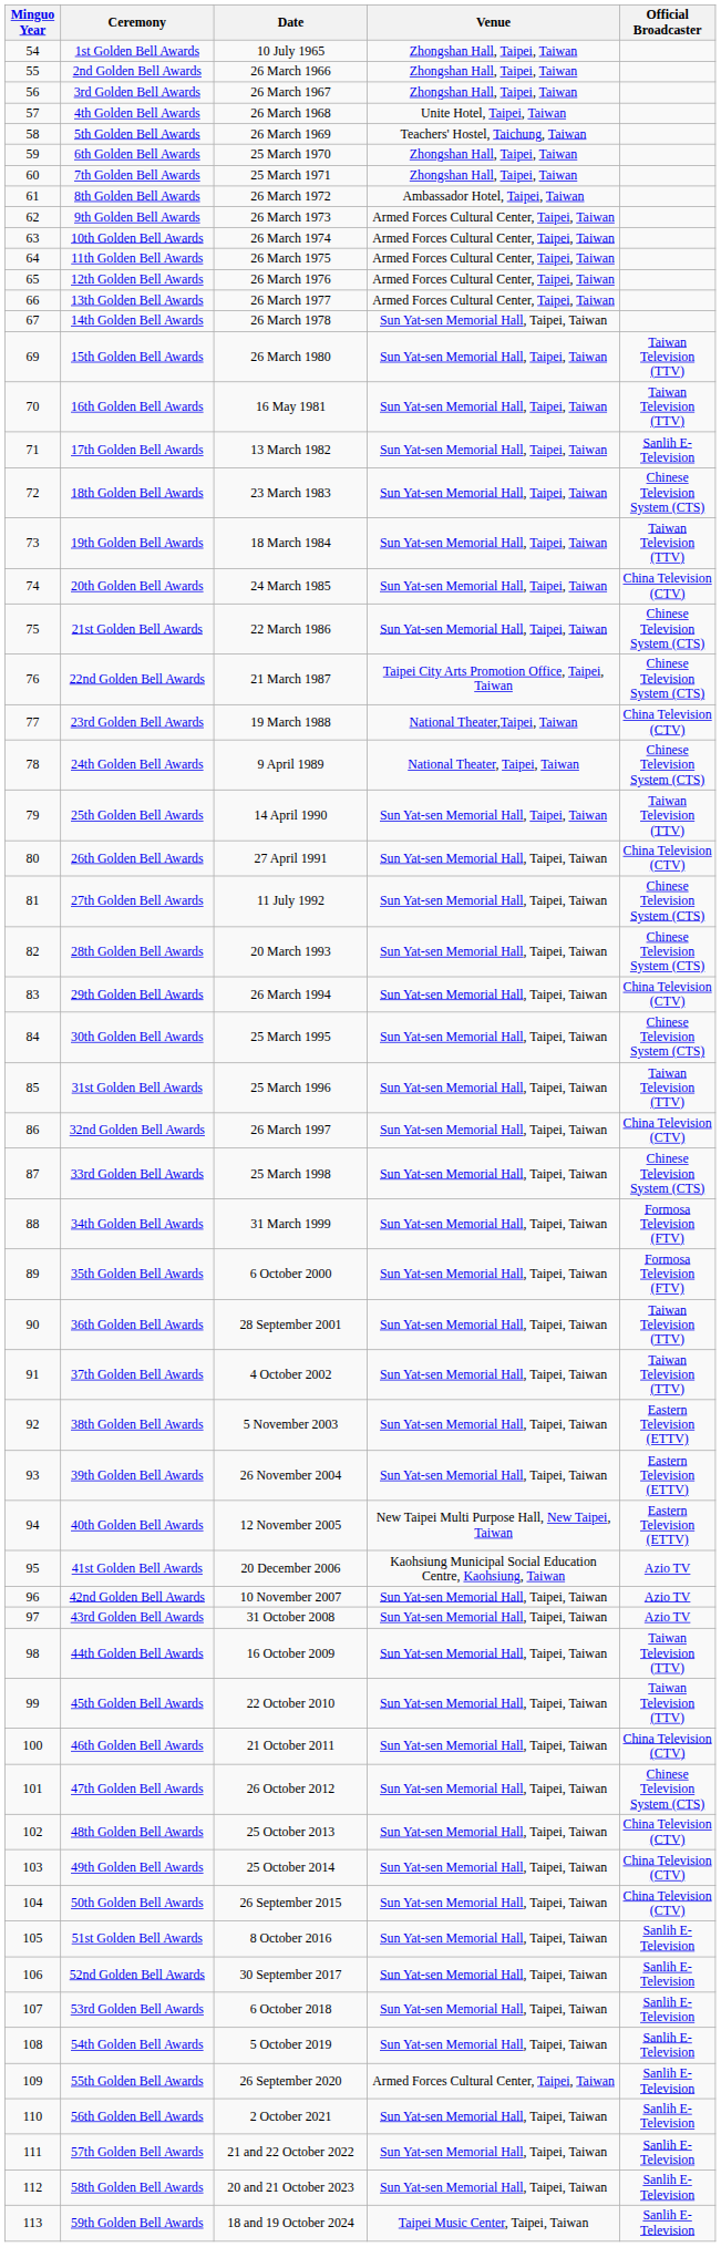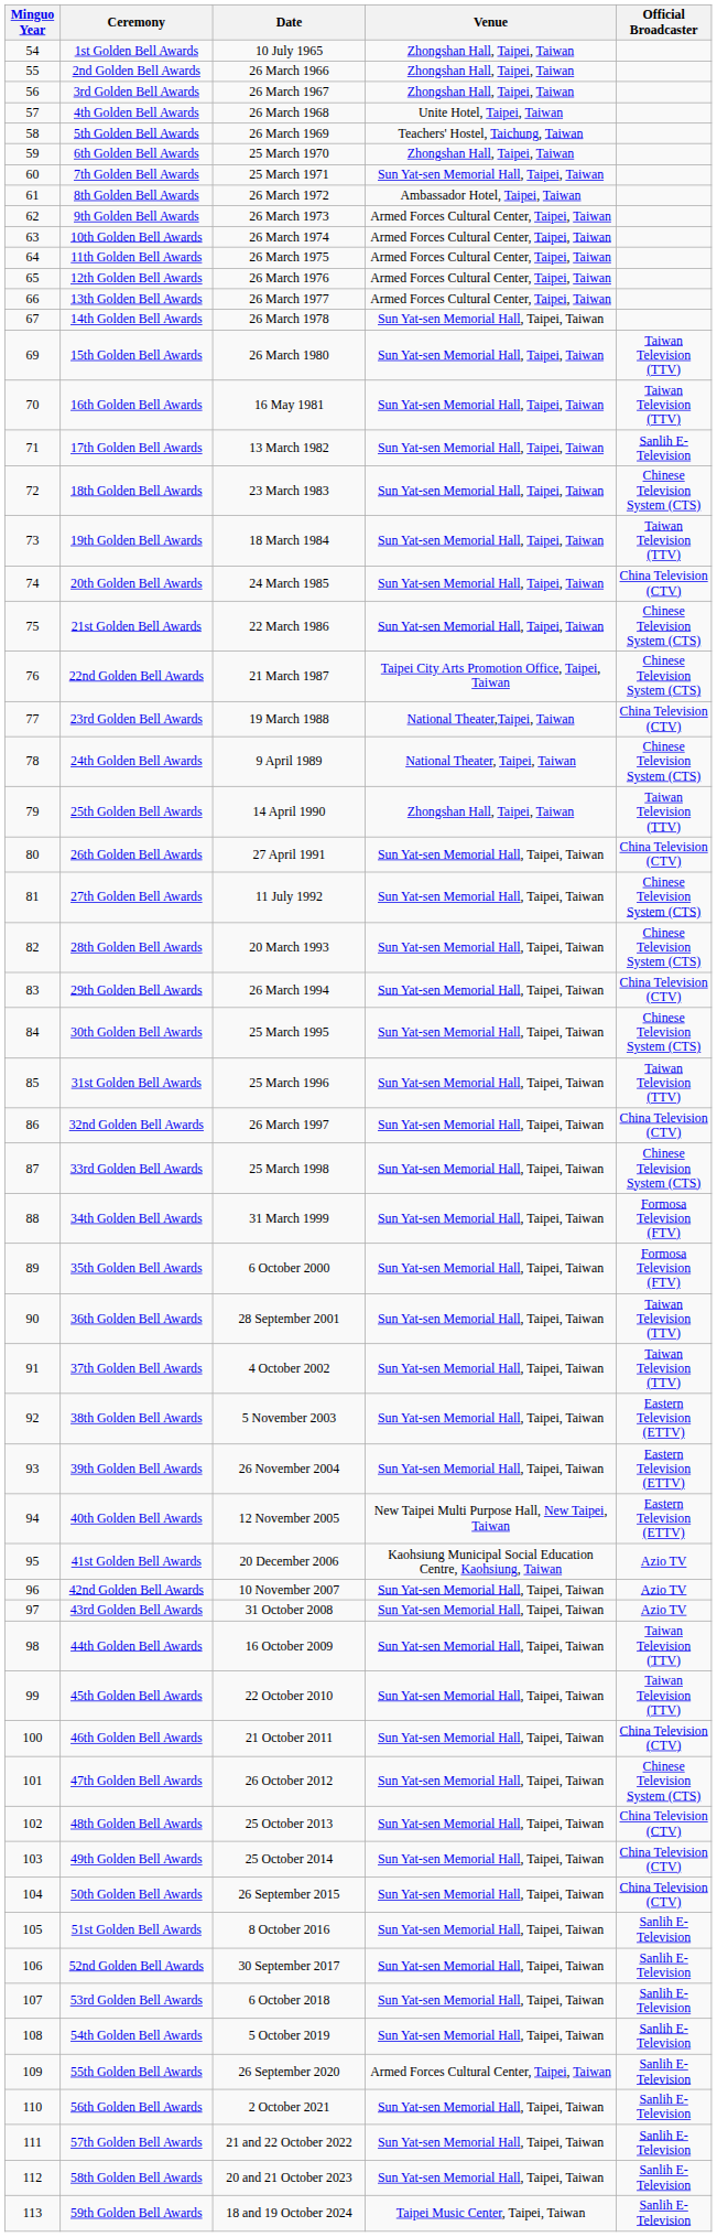7th Golden Bell Awards | Venue: Zhongshan Hall, Taipei, Taiwan -> Sun Yat-sen Memorial Hall, Taipei, Taiwan
25th Golden Bell Awards | Venue: Sun Yat-sen Memorial Hall, Taipei, Taiwan -> Zhongshan Hall, Taipei, Taiwan
